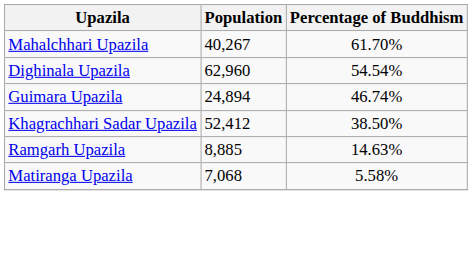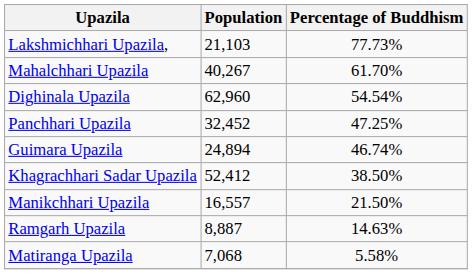+ row: Lakshmichhari Upazila, | 21,103 | 77.73%
+ row: Panchhari Upazila | 32,452 | 47.25%
+ row: Manikchhari Upazila | 16,557 | 21.50%
Ramgarh Upazila | Population: 8,885 -> 8,887
